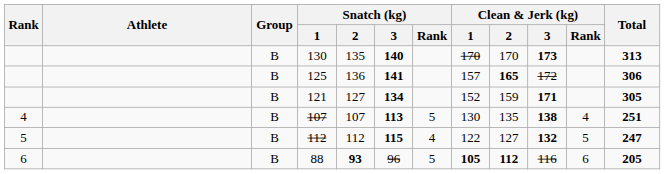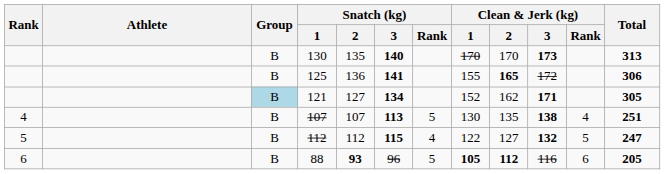125 | Clean & Jerk (kg) / 1: 157 -> 155
121 | Group: no background -> lightblue background
121 | Clean & Jerk (kg) / 2: 159 -> 162
